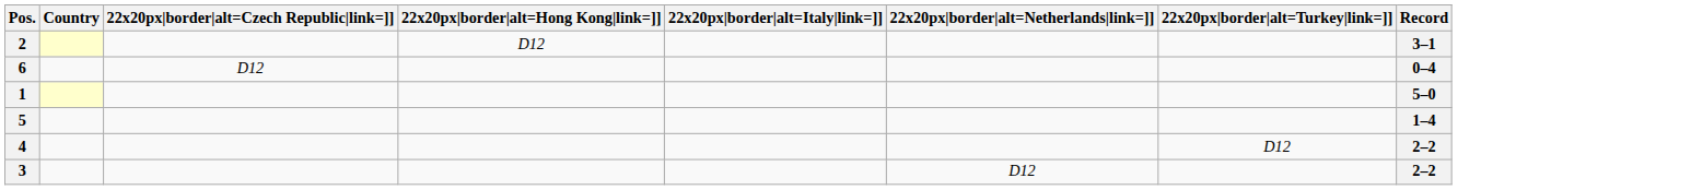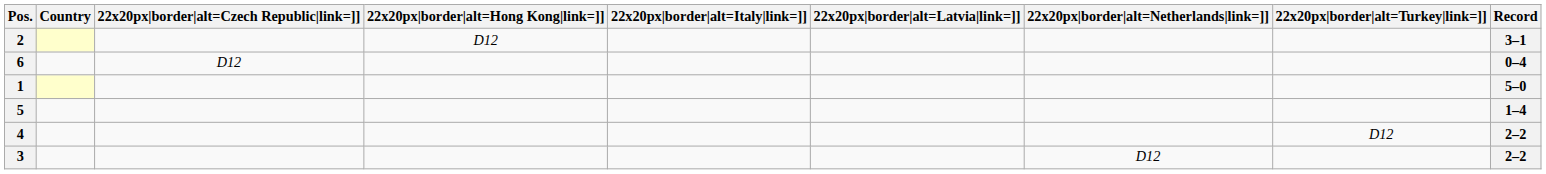+ column: 22x20px|border|alt=Latvia|link=]]
